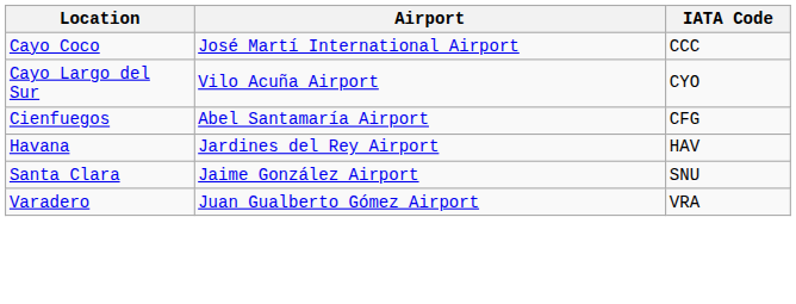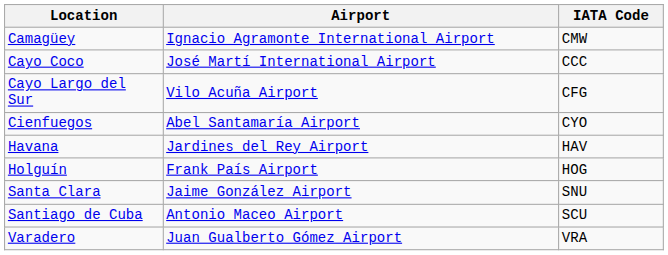+ row: Camagüey | Ignacio Agramonte International Airport | CMW
Cayo Largo del Sur | IATA Code: CYO -> CFG
Cienfuegos | IATA Code: CFG -> CYO
+ row: Holguín | Frank País Airport | HOG
+ row: Santiago de Cuba | Antonio Maceo Airport | SCU
